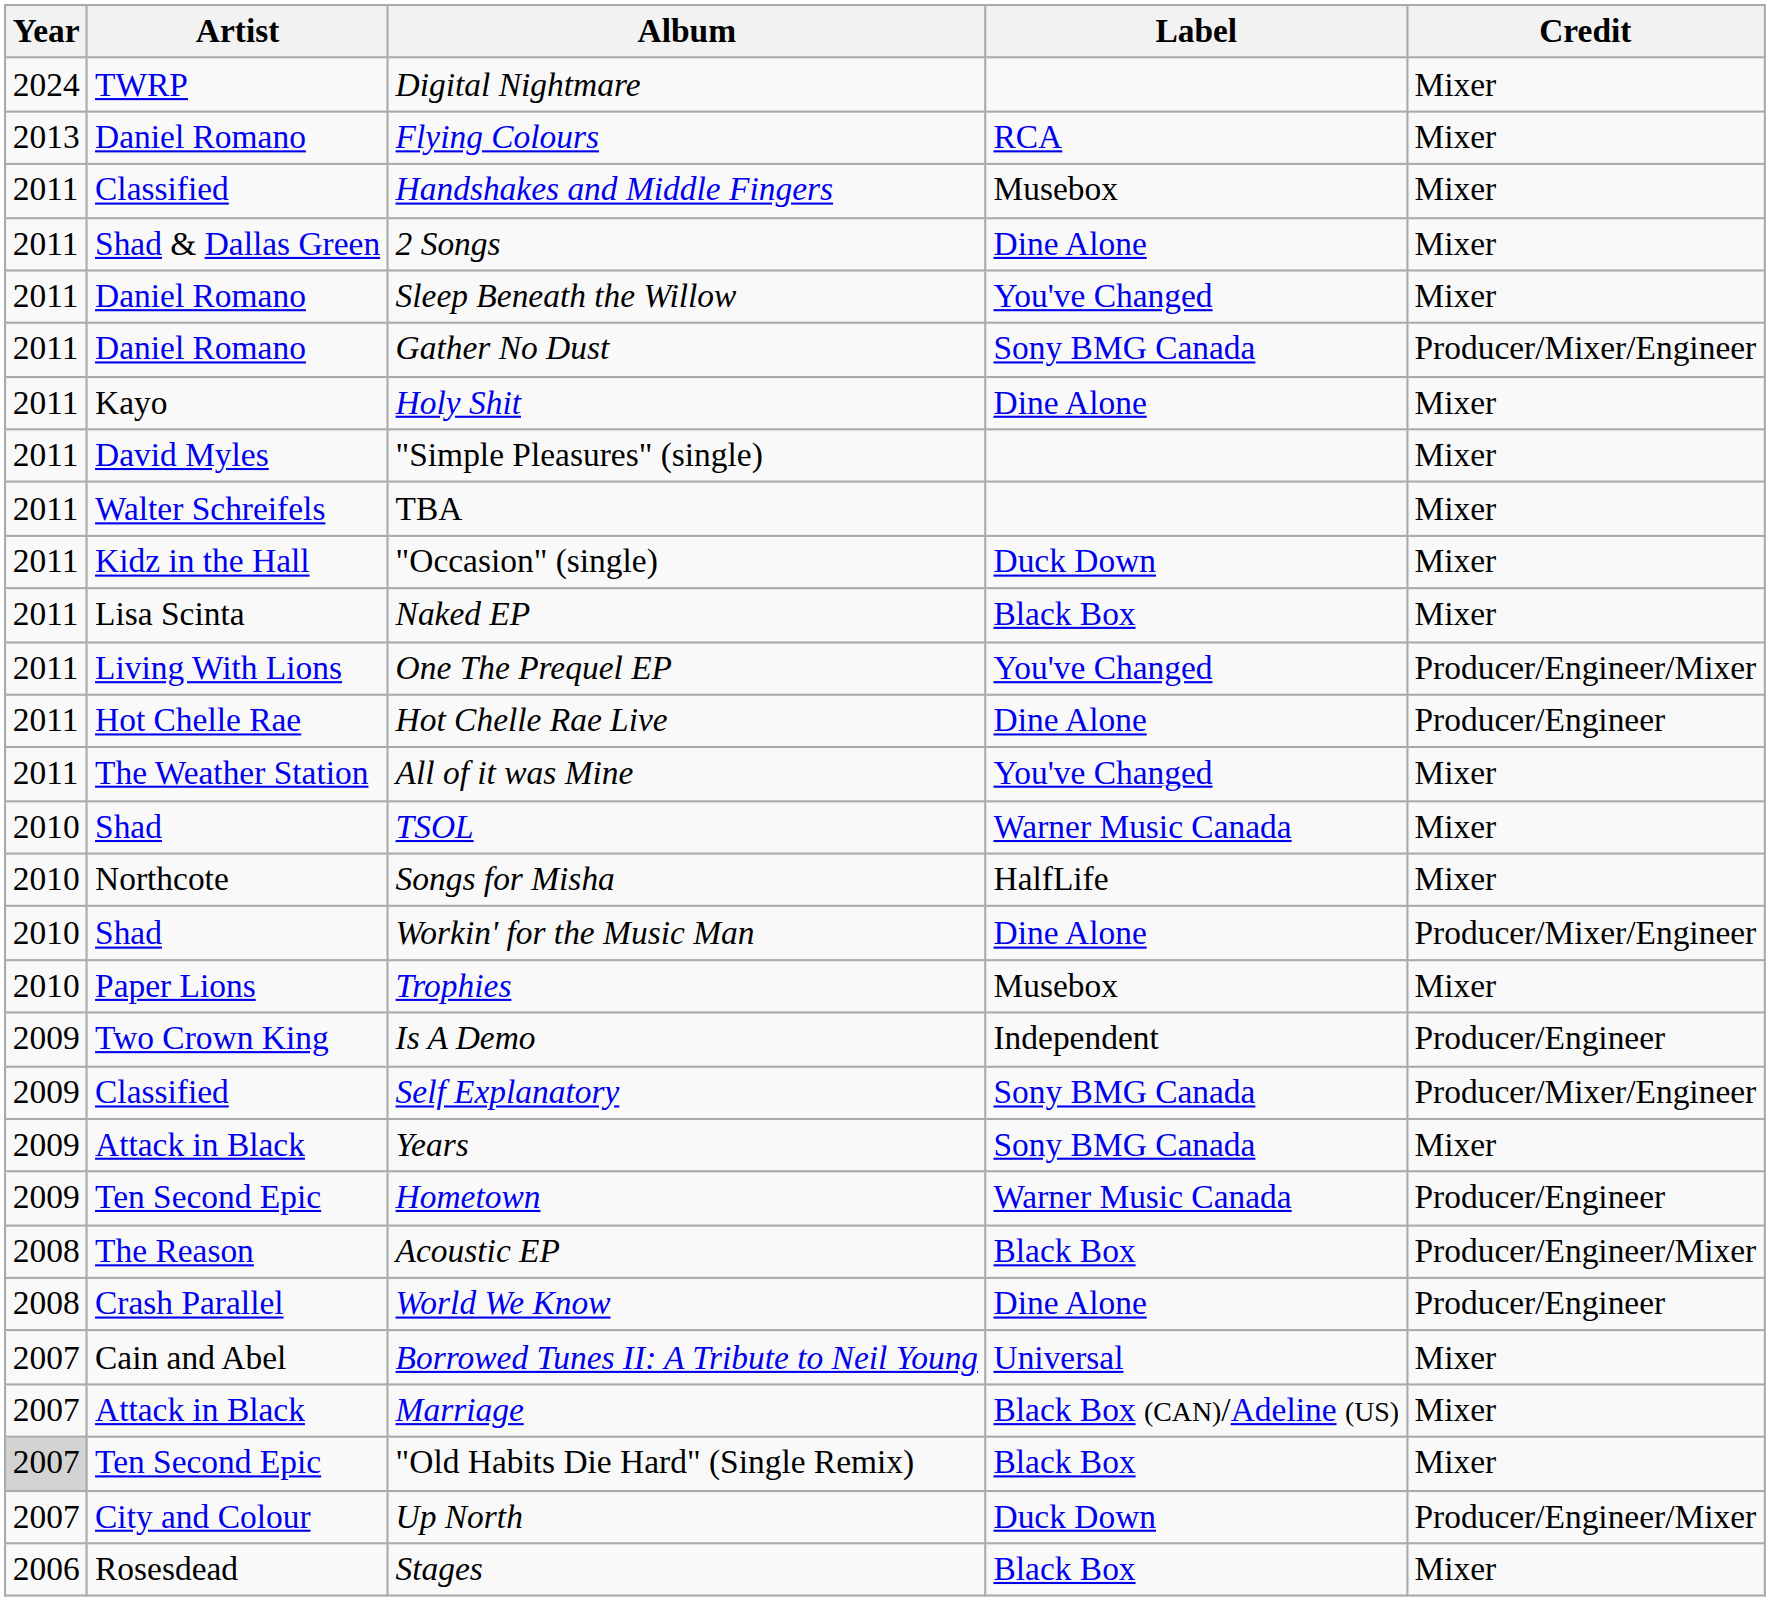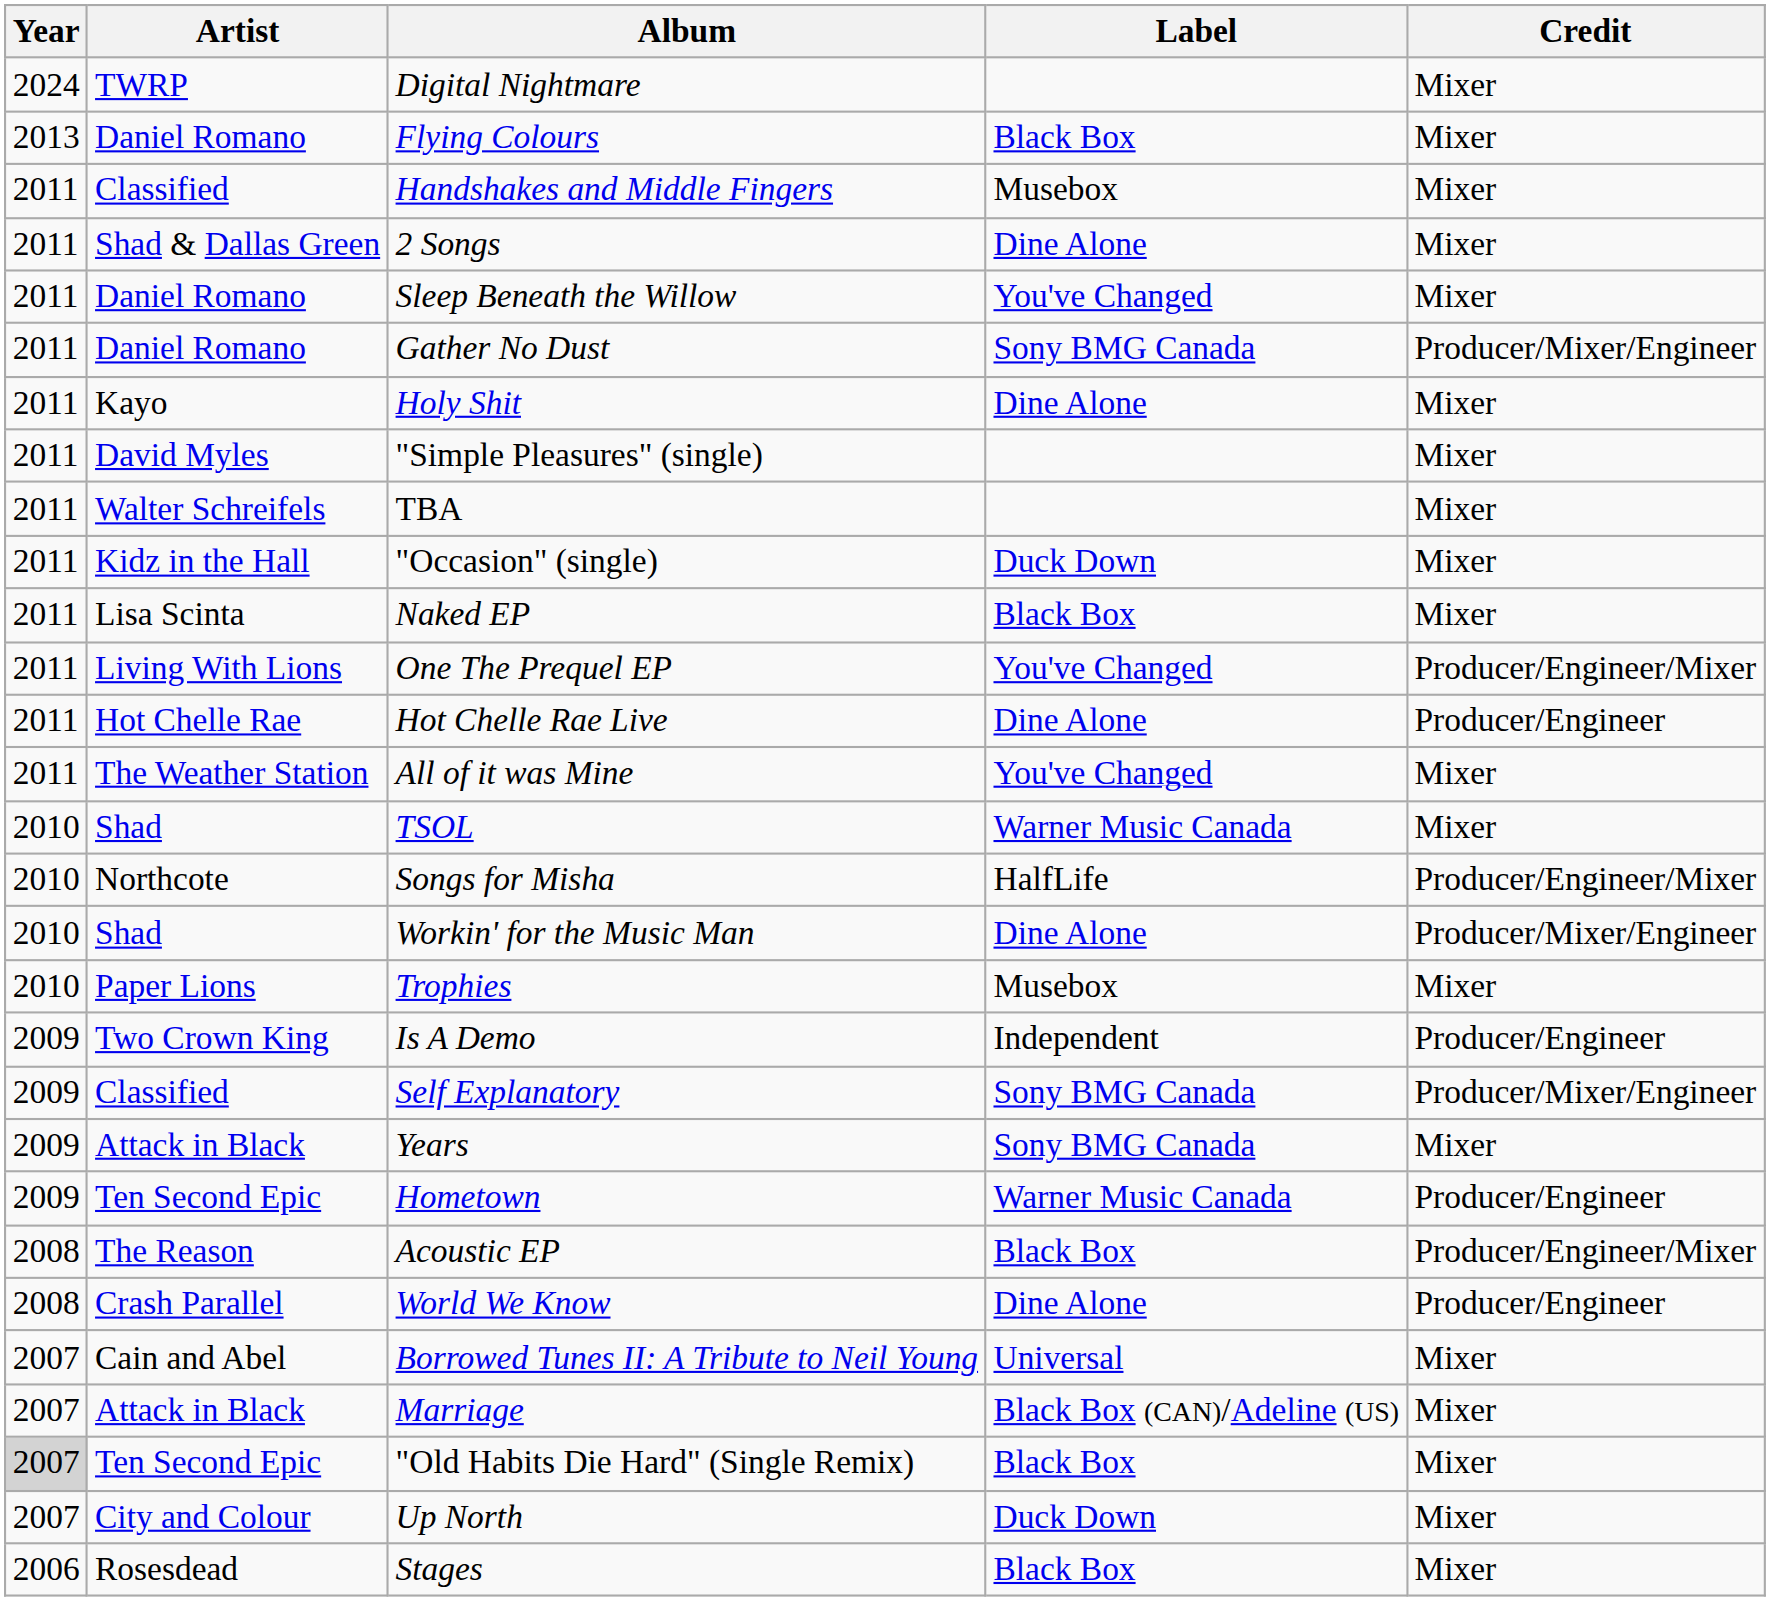Flying Colours | Label: RCA -> Black Box
Songs for Misha | Credit: Mixer -> Producer/Engineer/Mixer
Up North | Credit: Producer/Engineer/Mixer -> Mixer
